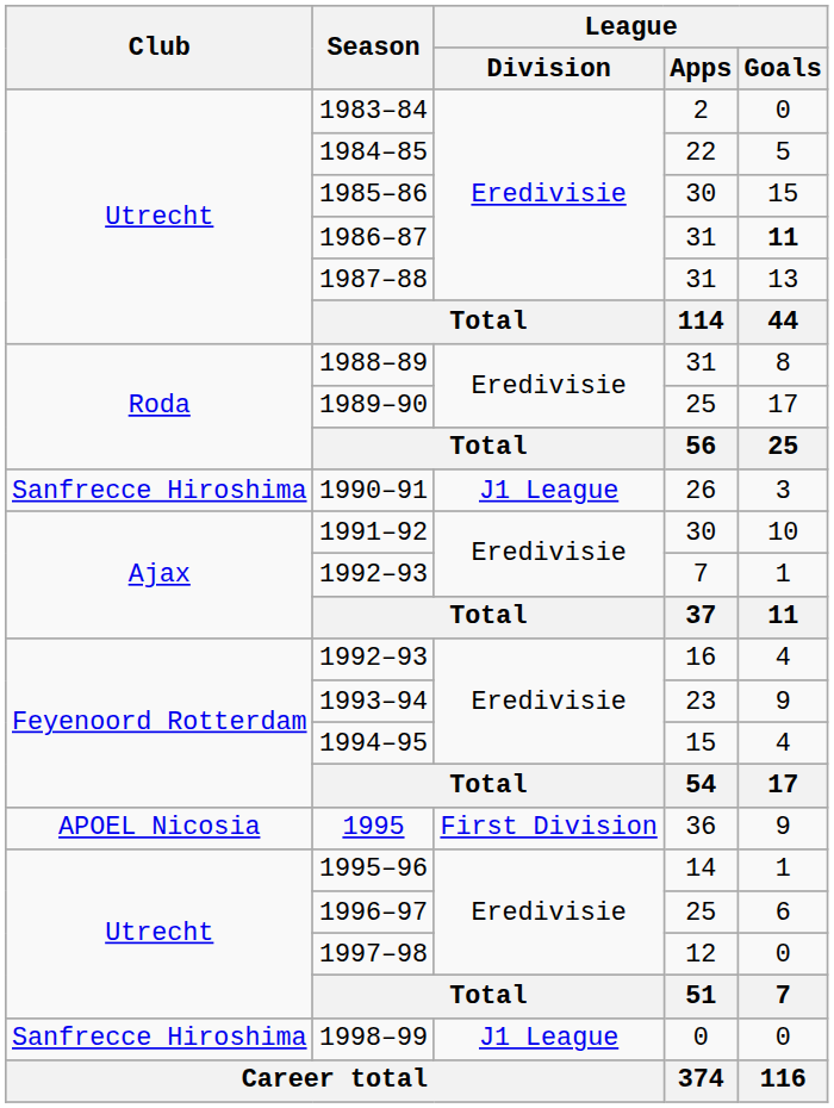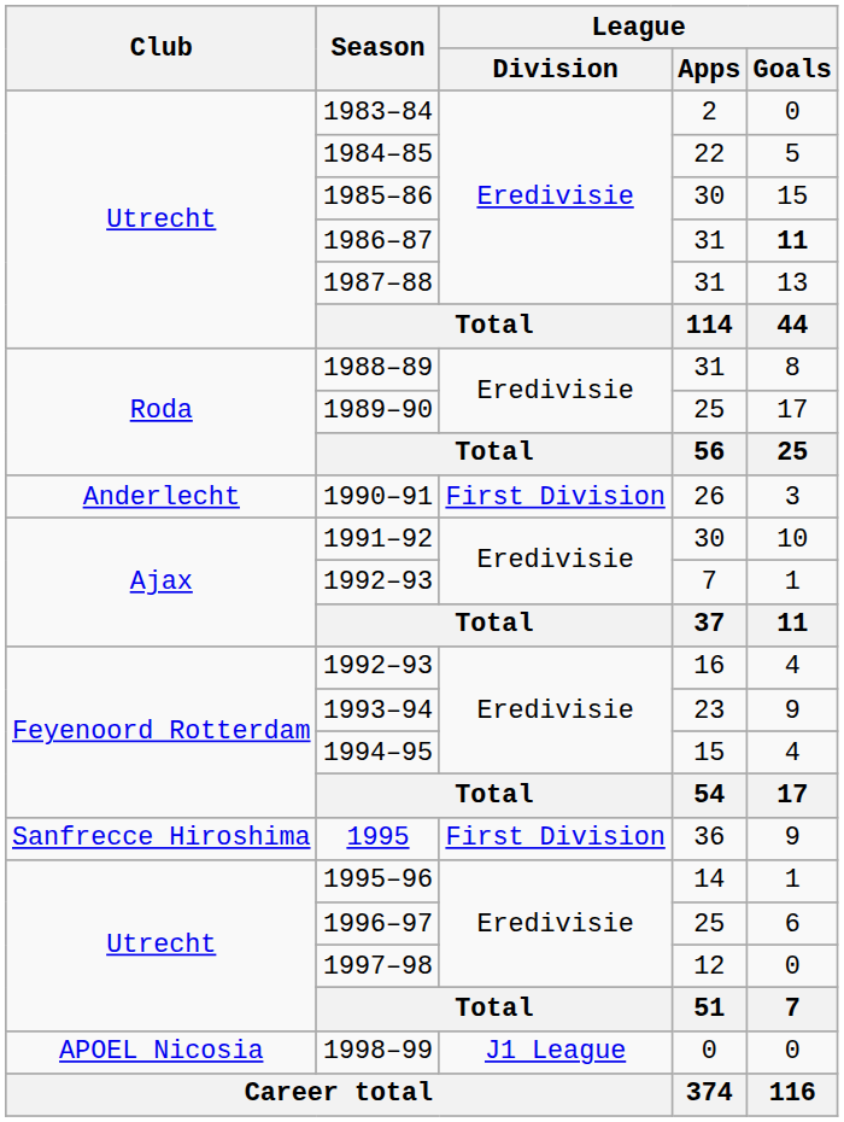1990–91 | Club: Sanfrecce Hiroshima -> Anderlecht
1990–91 | League / Division: J1 League -> First Division
1995 | Club: APOEL Nicosia -> Sanfrecce Hiroshima
1998–99 | Club: Sanfrecce Hiroshima -> APOEL Nicosia
